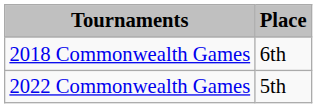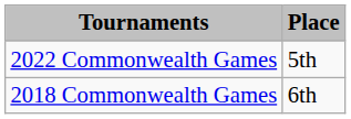rows swapped: 2018 Commonwealth Games <-> 2022 Commonwealth Games
